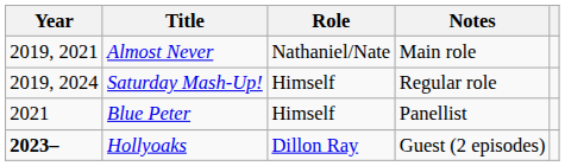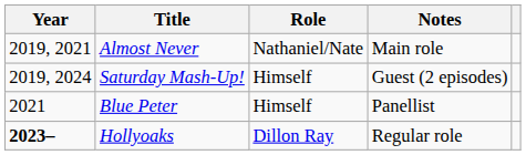Saturday Mash-Up! | Notes: Regular role -> Guest (2 episodes)
Hollyoaks | Notes: Guest (2 episodes) -> Regular role
